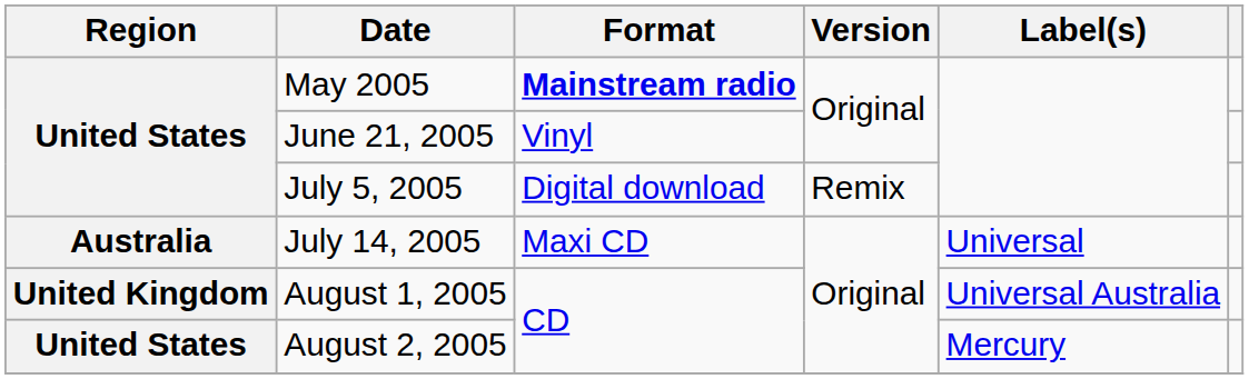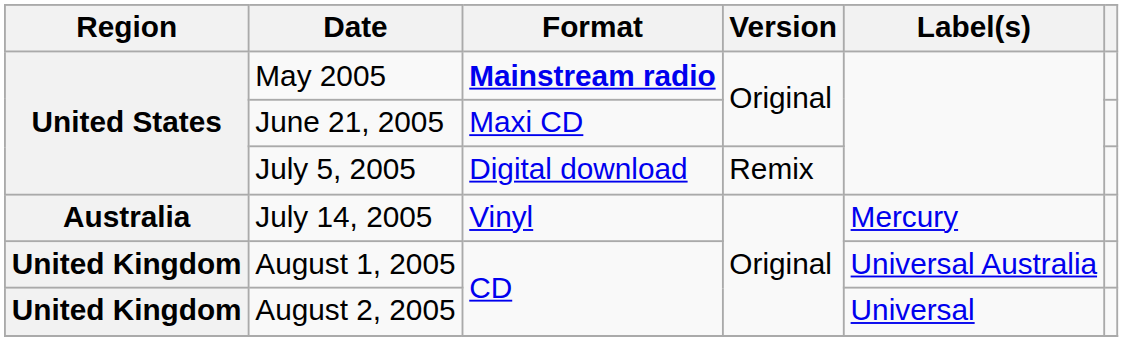June 21, 2005 | Format: Vinyl -> Maxi CD
July 14, 2005 | Format: Maxi CD -> Vinyl
July 14, 2005 | Label(s): Universal -> Mercury
August 2, 2005 | Region: United States -> United Kingdom
August 2, 2005 | Label(s): Mercury -> Universal
